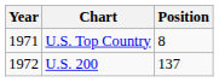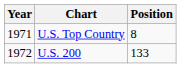U.S. 200 | Position: 137 -> 133
